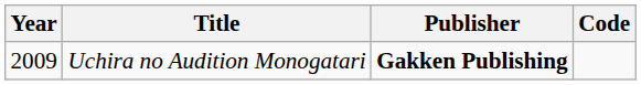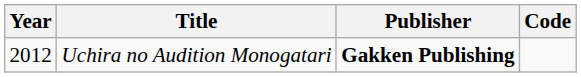Uchira no Audition Monogatari | Year: 2009 -> 2012
